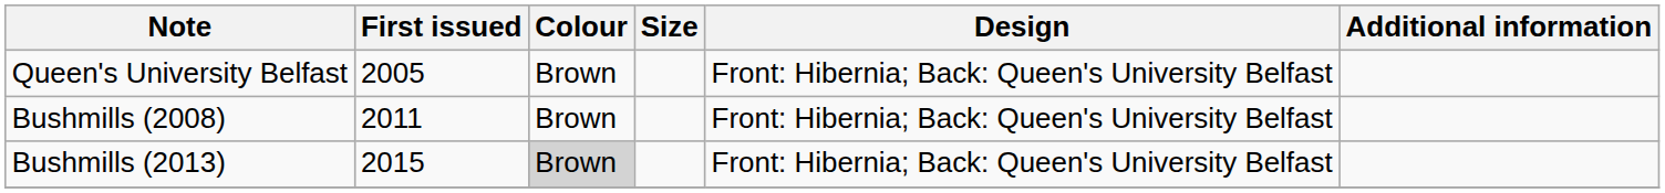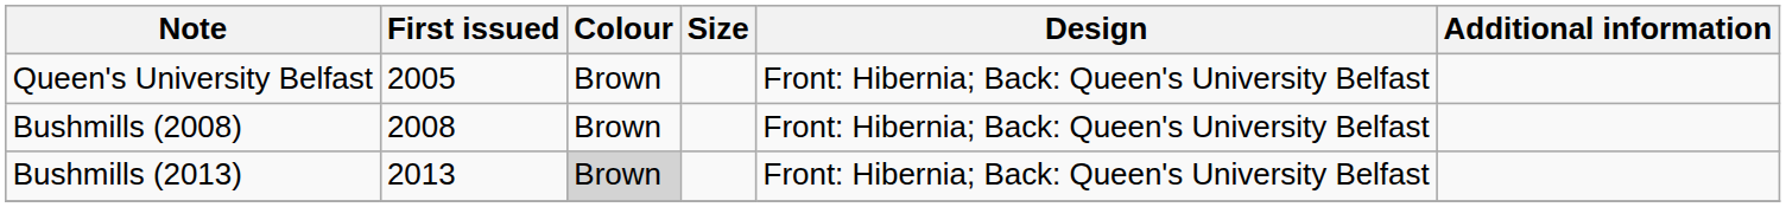Bushmills (2008) | First issued: 2011 -> 2008
Bushmills (2013) | First issued: 2015 -> 2013
